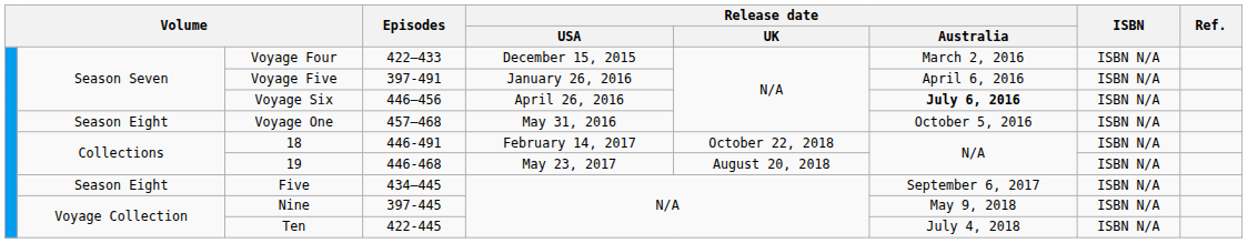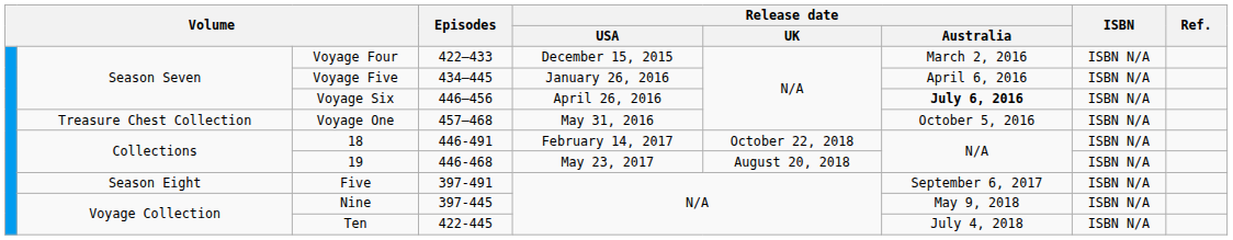Voyage Five | Episodes: 397-491 -> 434–445
Voyage One | column 2: Season Eight -> Treasure Chest Collection
Five | Episodes: 434–445 -> 397-491
